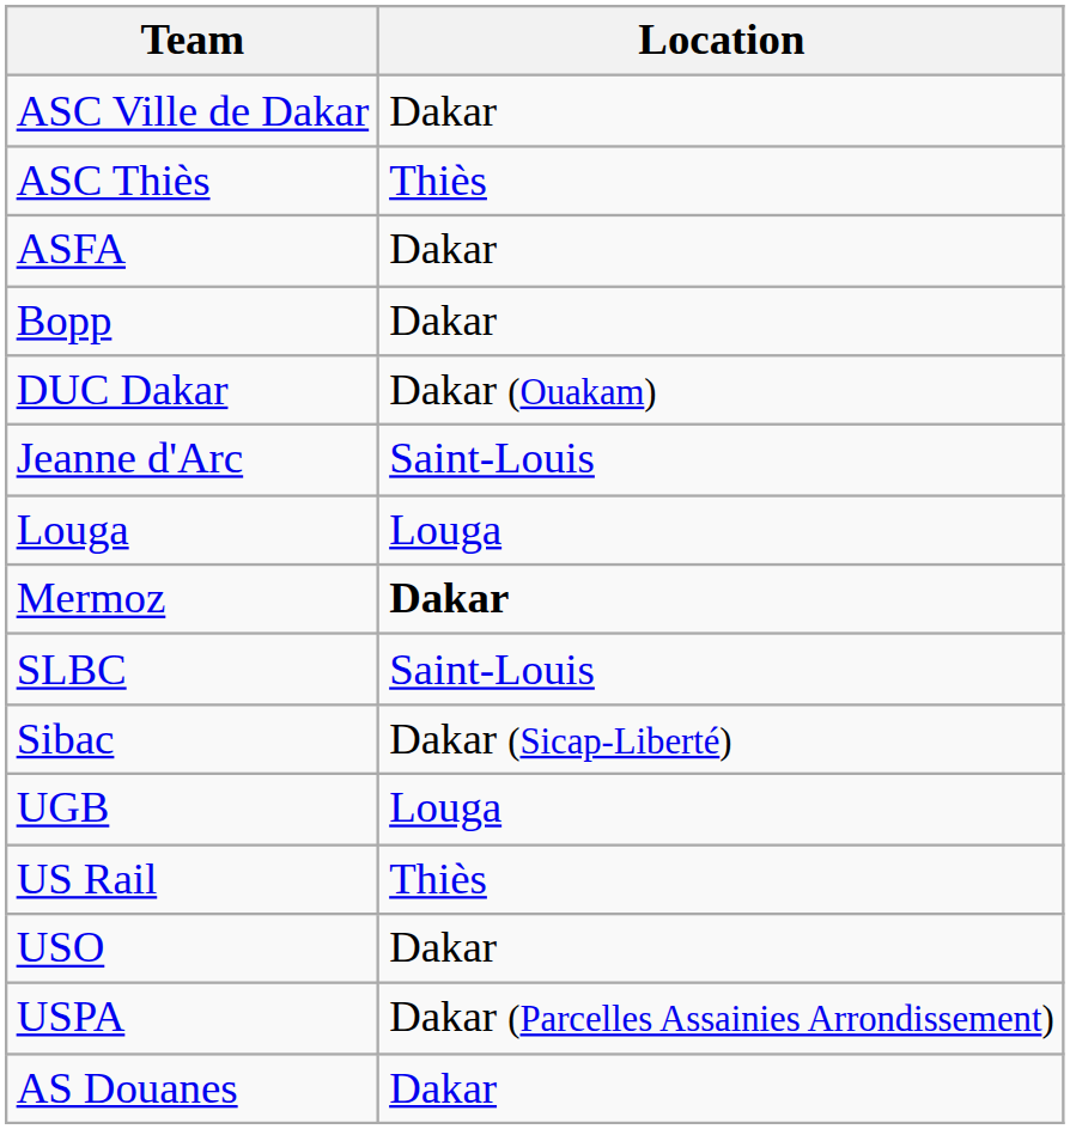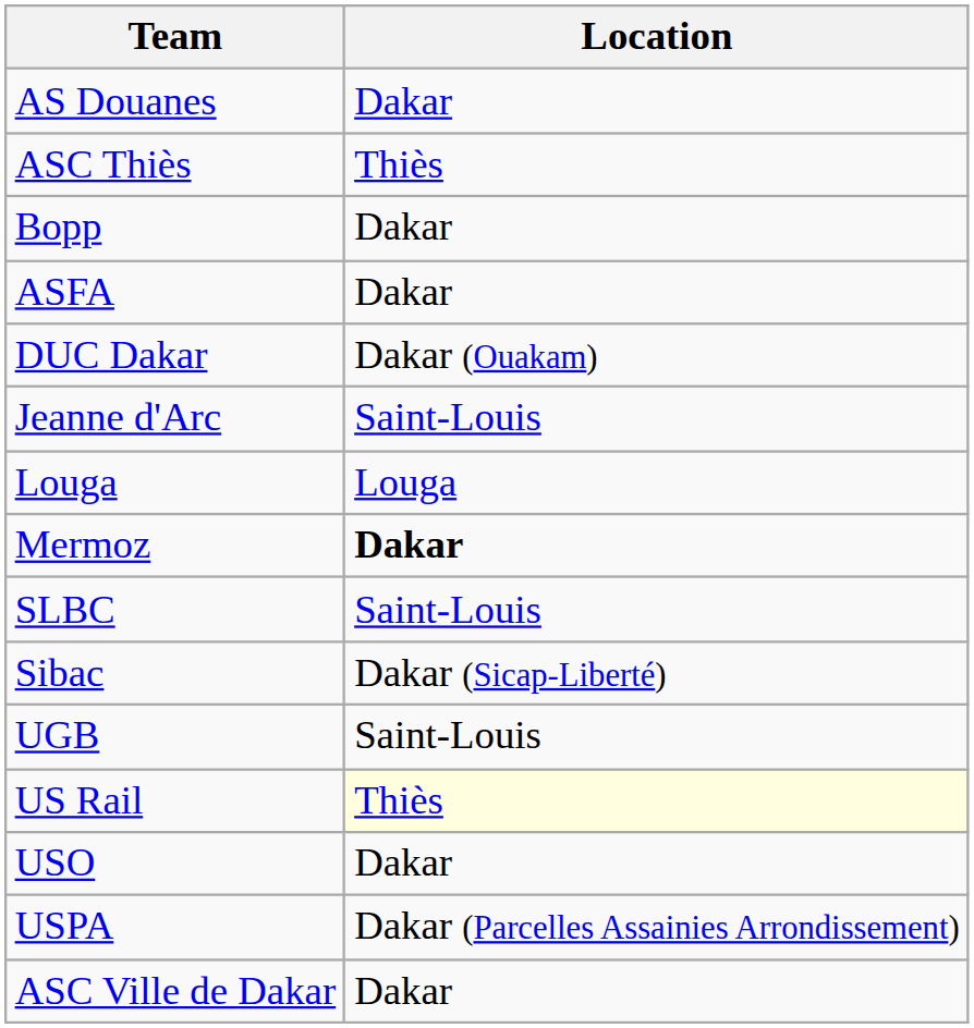rows swapped: AS Douanes <-> ASC Ville de Dakar
rows swapped: Bopp <-> ASFA
UGB | Location: Louga -> Saint-Louis
US Rail | Location: no background -> lightyellow background
